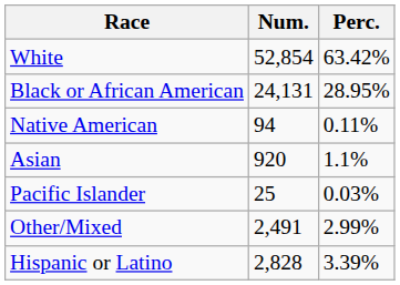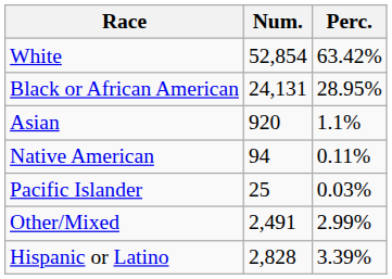rows swapped: Native American <-> Asian
